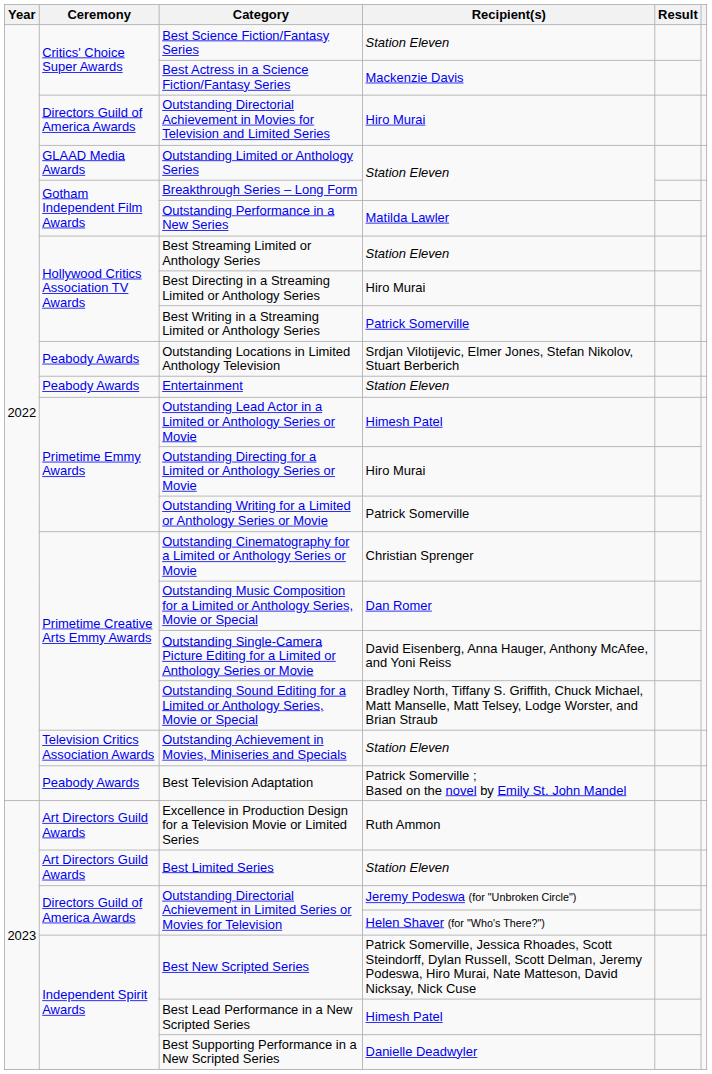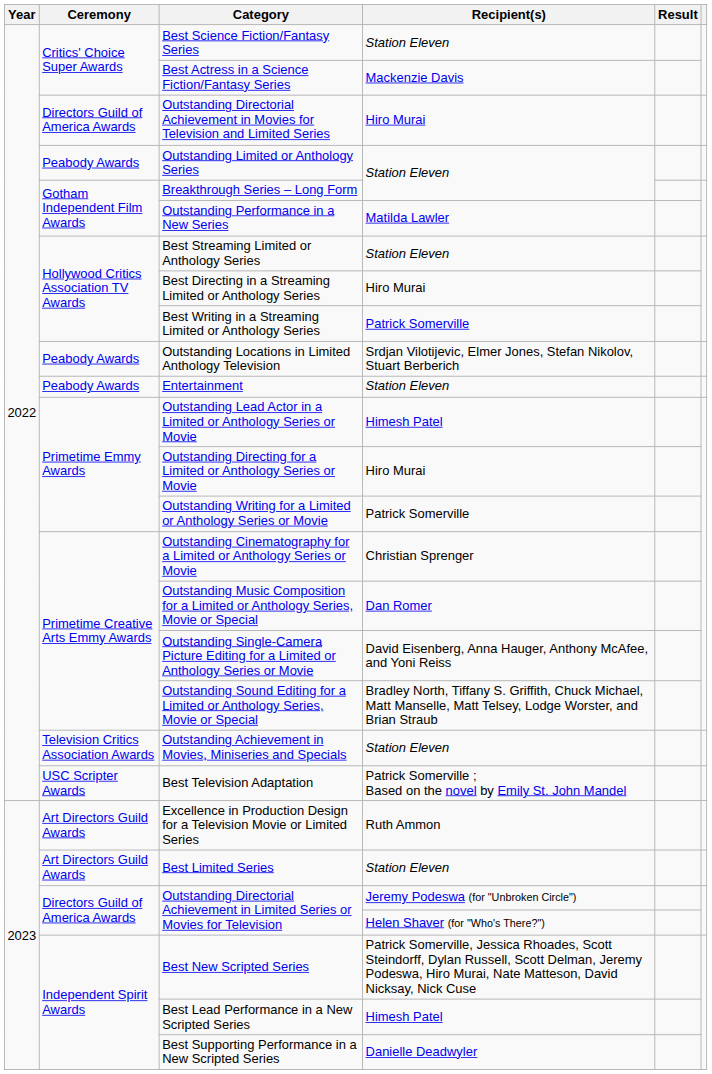Outstanding Limited or Anthology Series | Ceremony: GLAAD Media Awards -> Peabody Awards
Best Television Adaptation | Ceremony: Peabody Awards -> USC Scripter Awards
